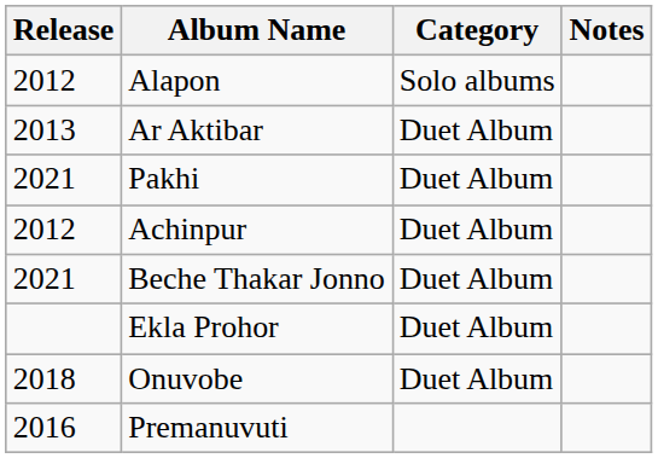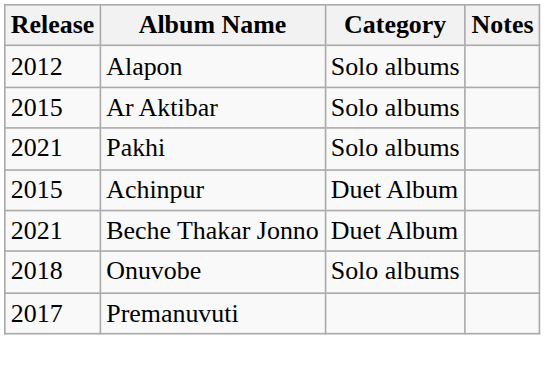Ar Aktibar | Release: 2013 -> 2015
Ar Aktibar | Category: Duet Album -> Solo albums
Pakhi | Category: Duet Album -> Solo albums
Achinpur | Release: 2012 -> 2015
- row: Ekla Prohor | Duet Album
Onuvobe | Category: Duet Album -> Solo albums
Premanuvuti | Release: 2016 -> 2017
